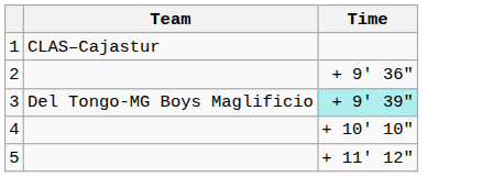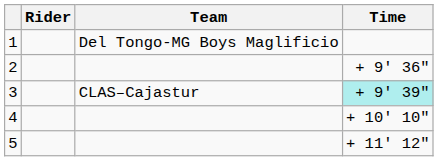+ column: Rider
1 | Team: CLAS–Cajastur -> Del Tongo-MG Boys Maglificio
3 | Team: Del Tongo-MG Boys Maglificio -> CLAS–Cajastur
